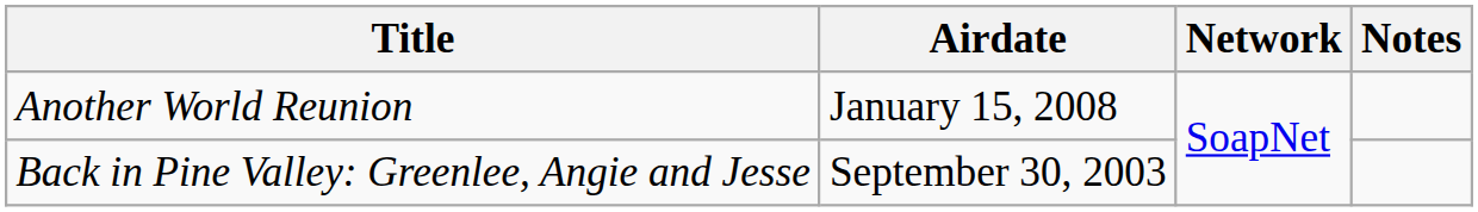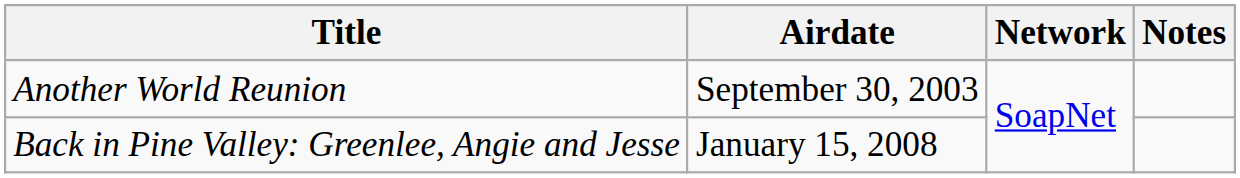Another World Reunion | Airdate: January 15, 2008 -> September 30, 2003
Back in Pine Valley: Greenlee, Angie and Jesse | Airdate: September 30, 2003 -> January 15, 2008
